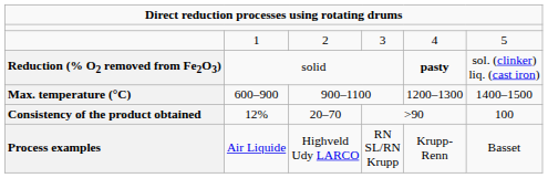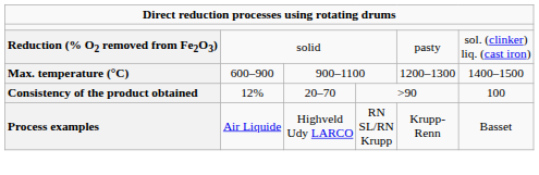- row: 1 | 2 | 3 | 4 | 5
solid | column 5: bold -> normal
